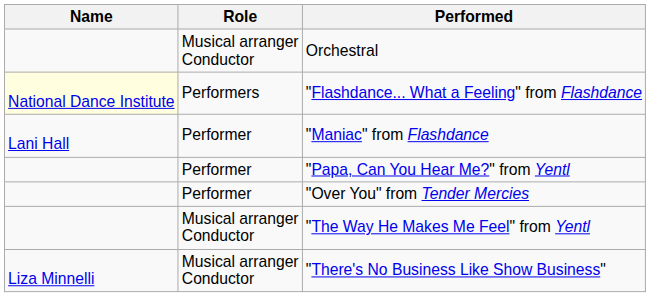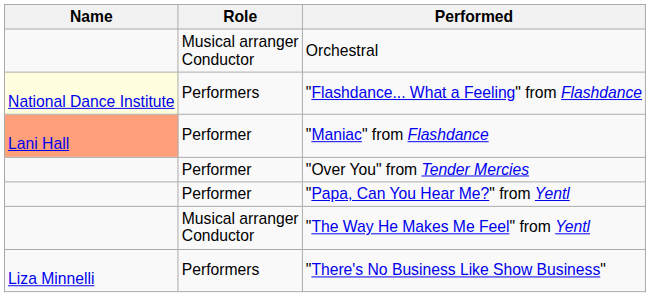"Maniac" from Flashdance | Name: no background -> lightsalmon background
rows swapped: "Over You" from Tender Mercies <-> "Papa, Can You Hear Me?" from Yentl
"There's No Business Like Show Business" | Role: Musical arranger Conductor -> Performers
